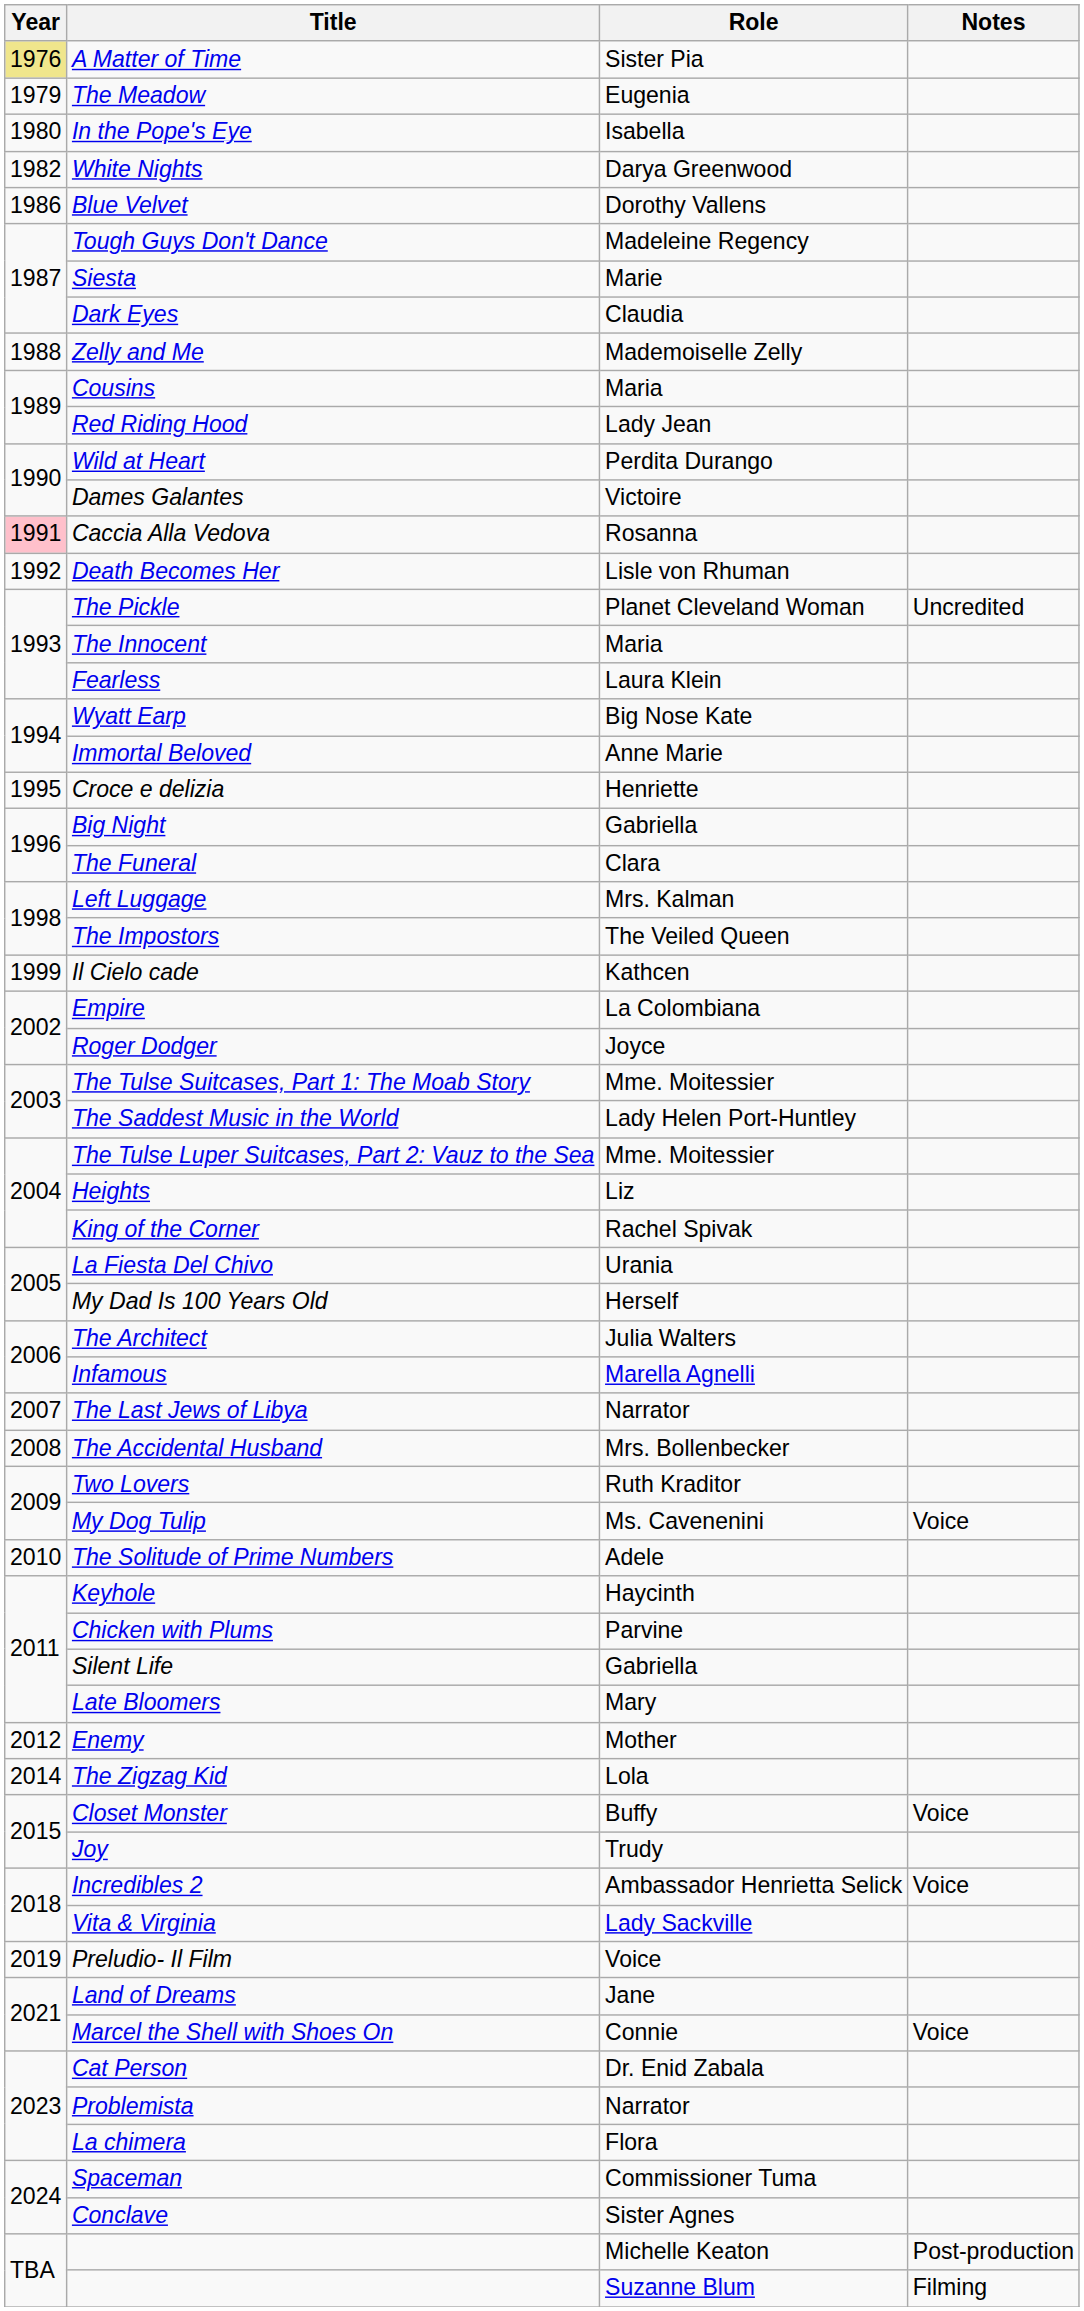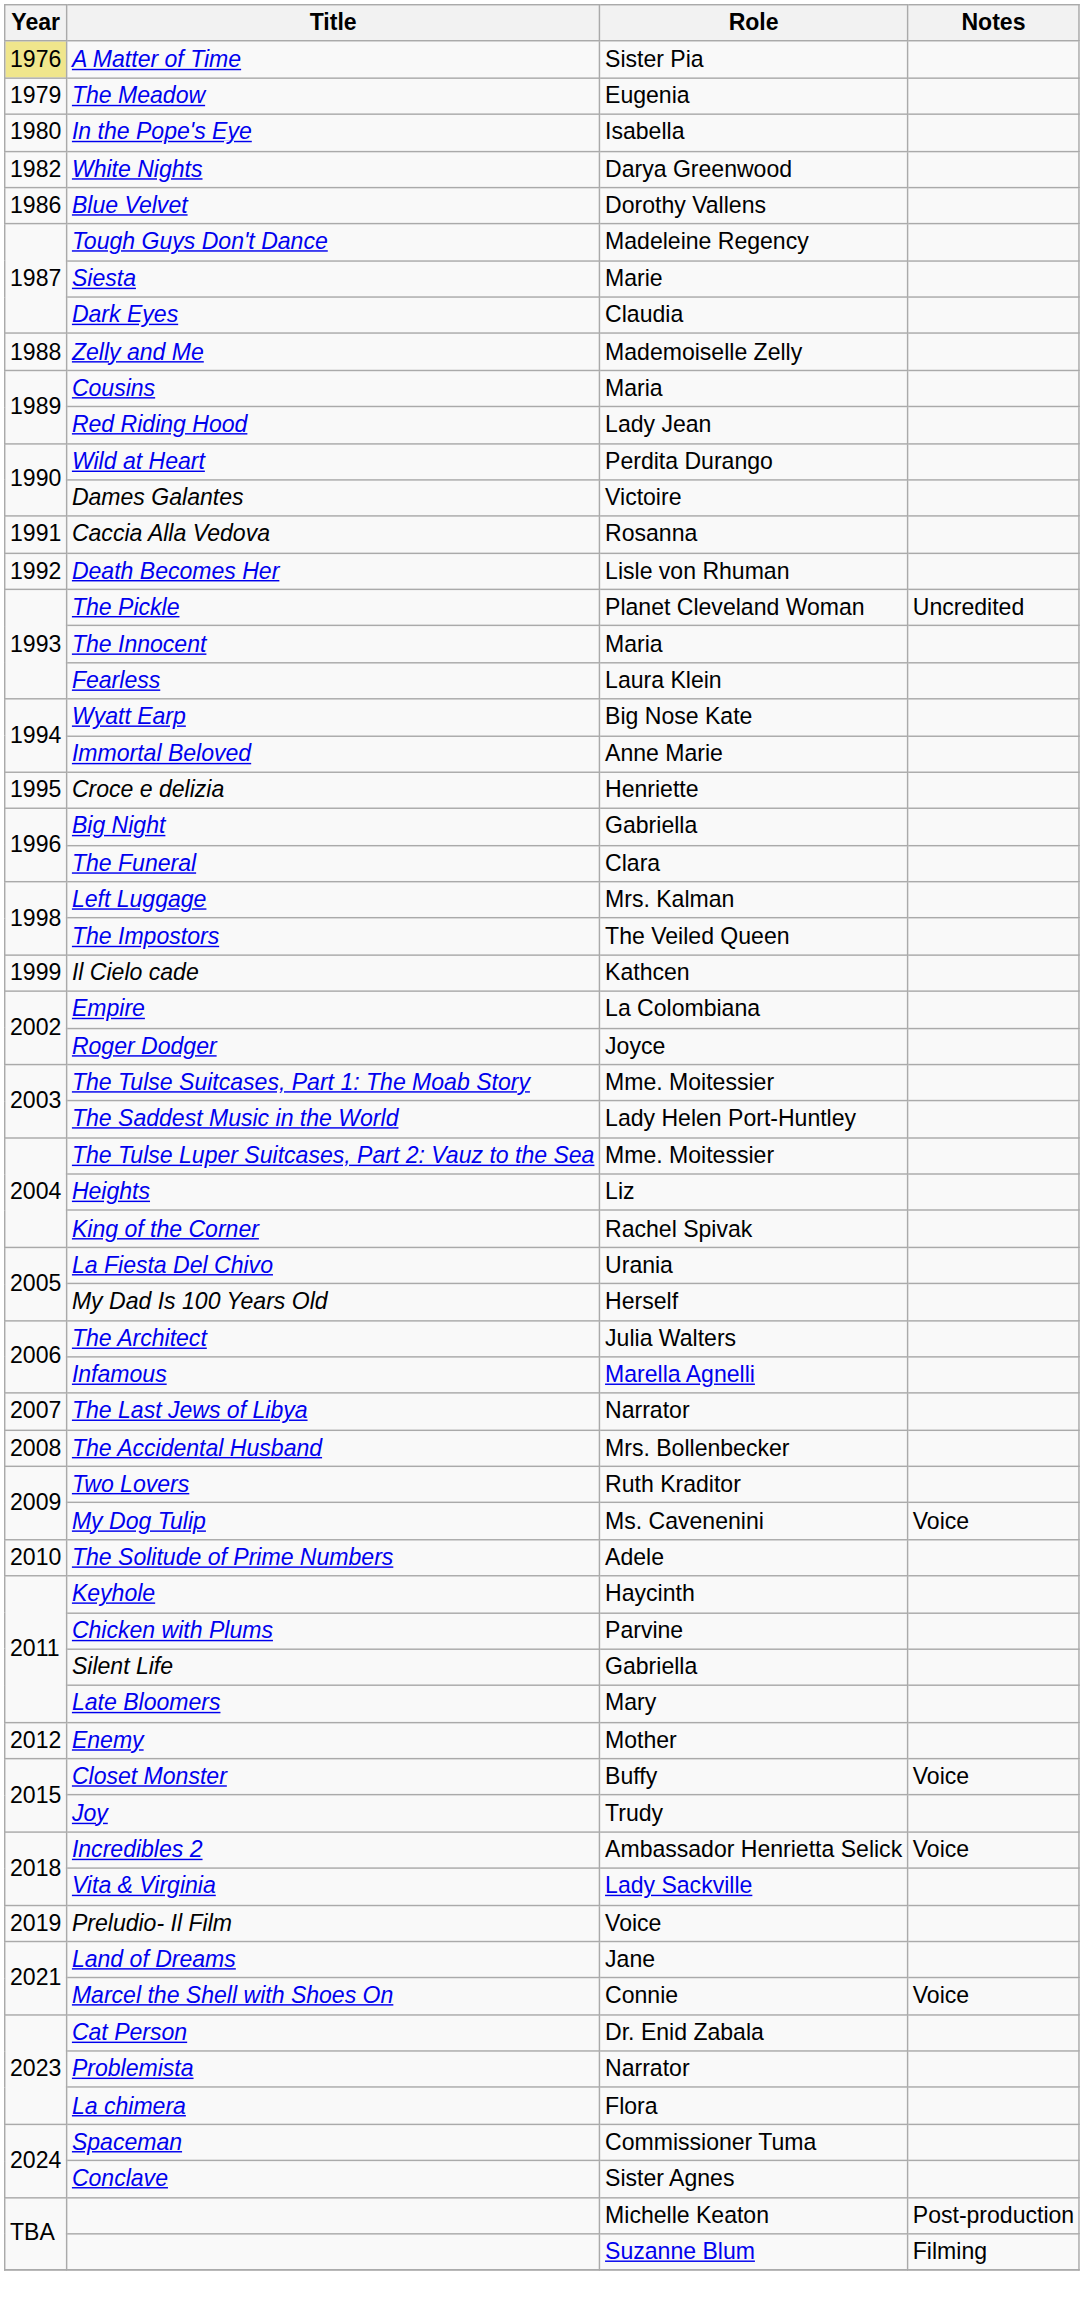Caccia Alla Vedova | Year: pink background -> no background
- row: 2014 | The Zigzag Kid | Lola
